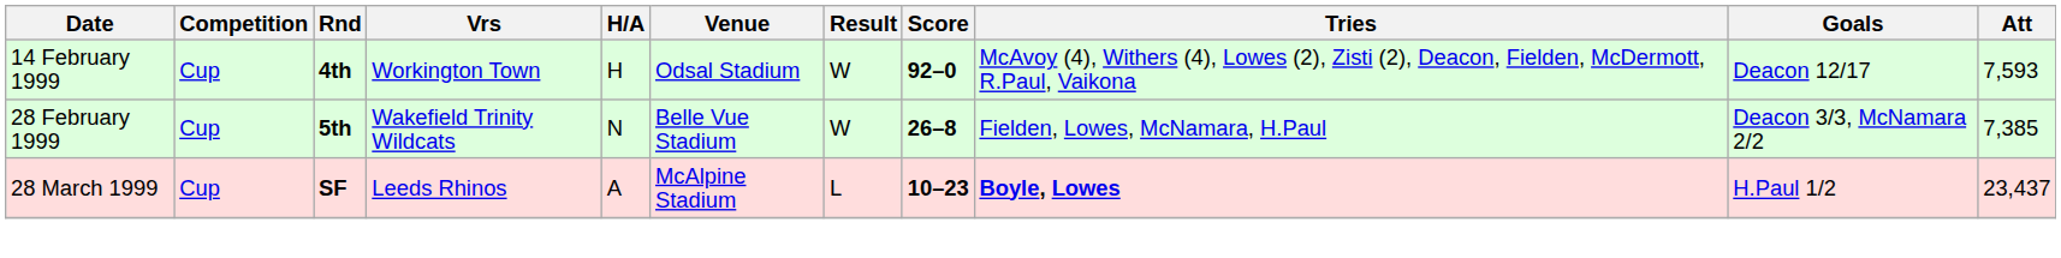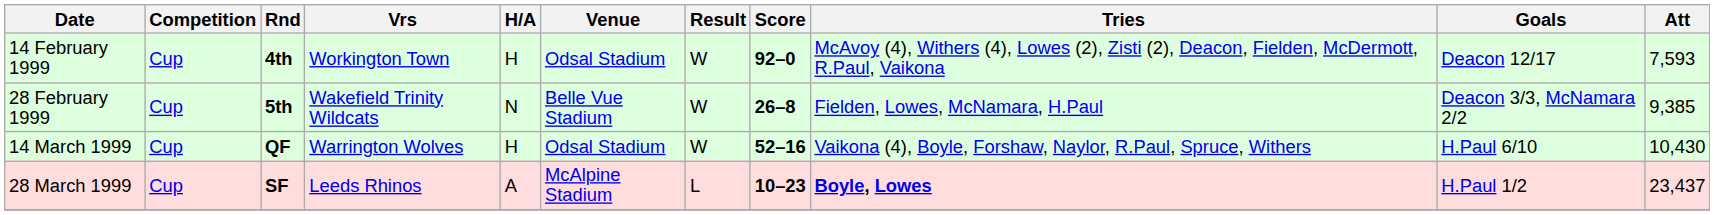28 February 1999 | Att: 7,385 -> 9,385
+ row: 14 March 1999 | Cup | QF | Warrington Wolves | H | Odsal Stadium | W | 52–16 | Vaikona (4), Boyle, Forshaw, Naylor, R.Paul, Spruce, Withers | H.Paul 6/10 | 10,430
